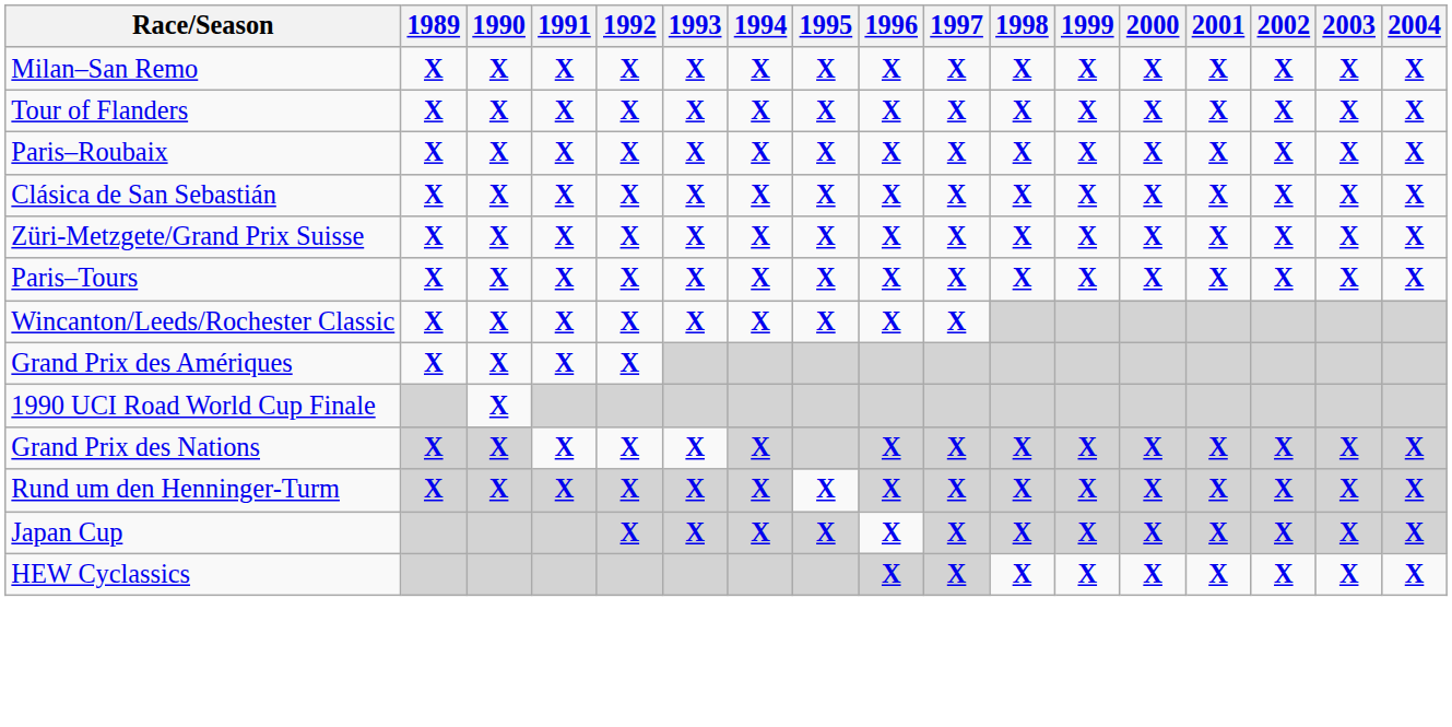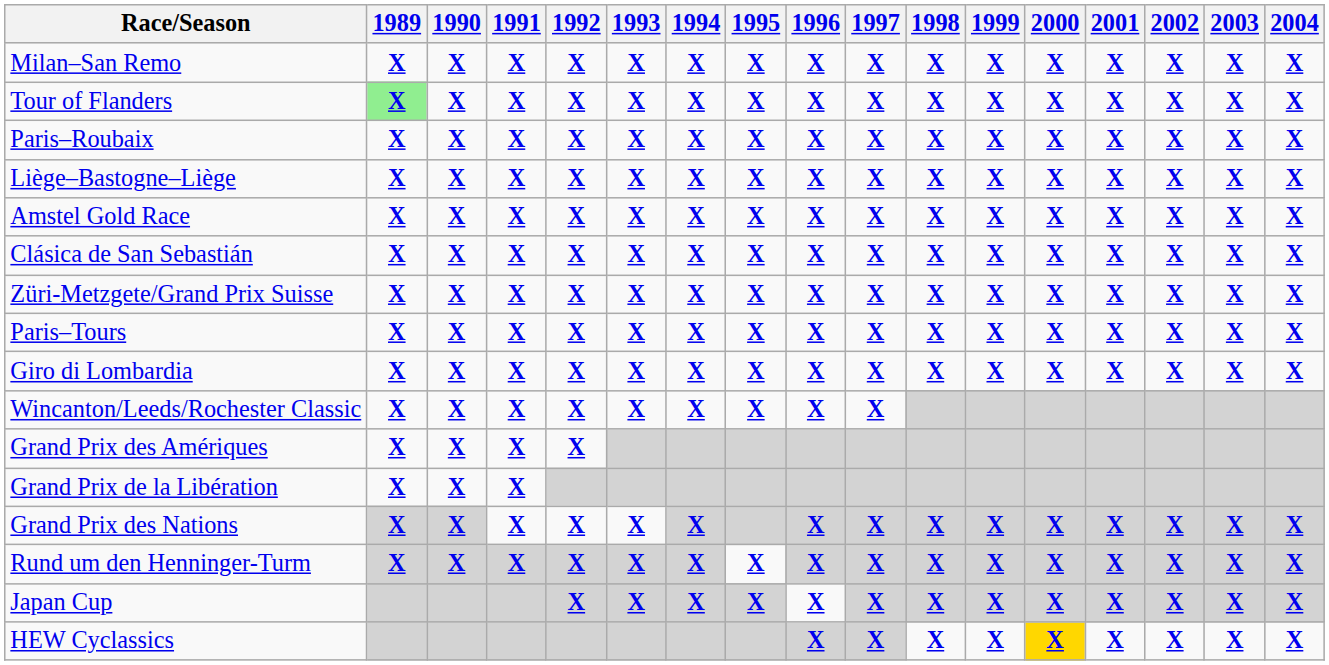Tour of Flanders | 1989: no background -> lightgreen background
+ row: Liège–Bastogne–Liège | X | X | X | X | X | X | X | X | X | X | X | X | X | X | X | X
+ row: Amstel Gold Race | X | X | X | X | X | X | X | X | X | X | X | X | X | X | X | X
+ row: Giro di Lombardia | X | X | X | X | X | X | X | X | X | X | X | X | X | X | X | X
+ row: Grand Prix de la Libération | X | X | X
- row: 1990 UCI Road World Cup Finale | X
HEW Cyclassics | 2000: no background -> gold background
